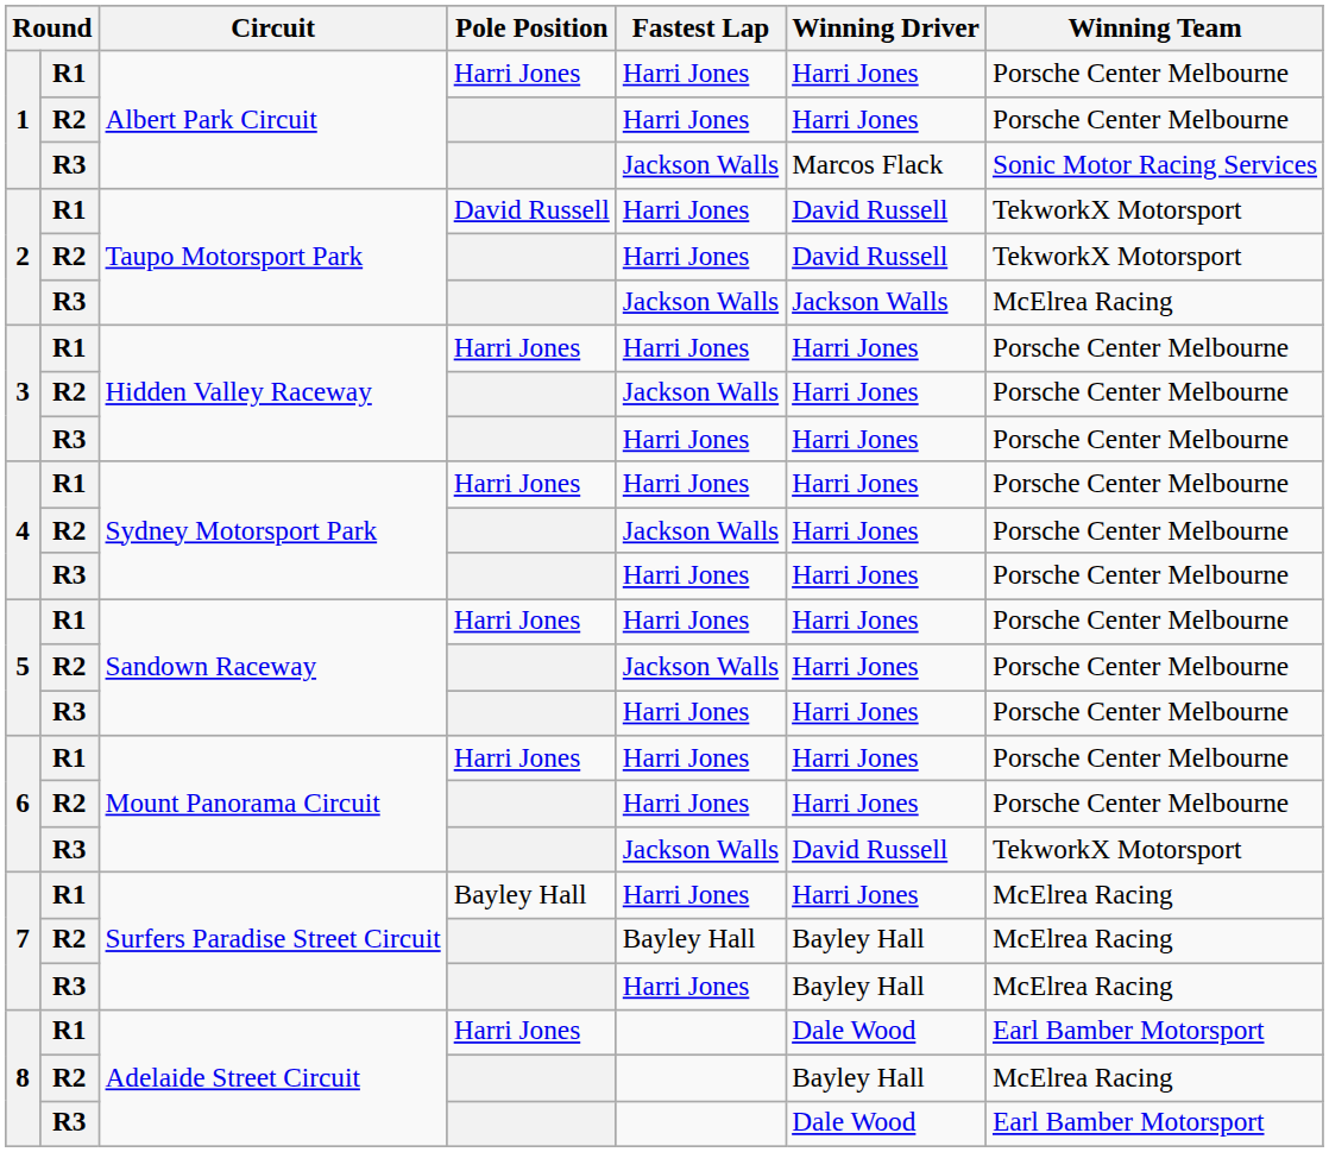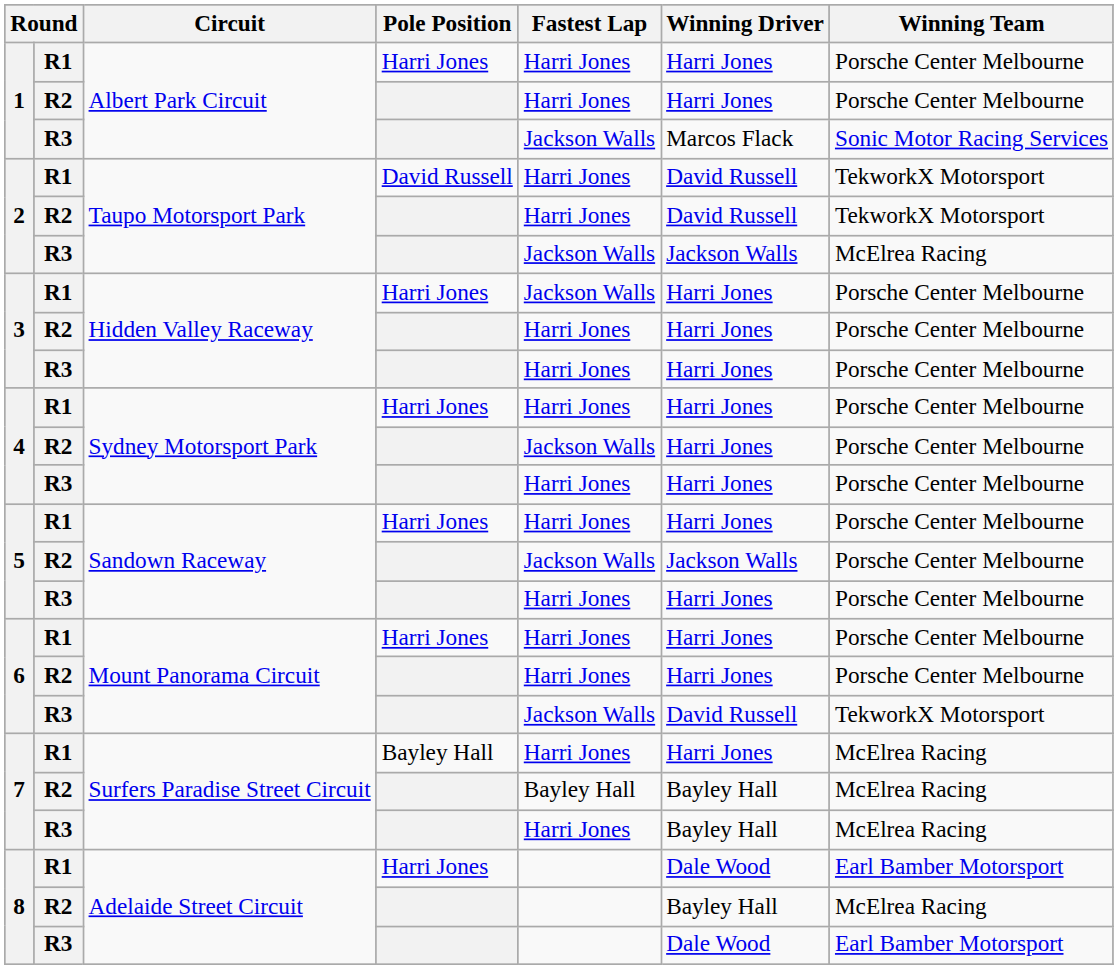3 / R1 | Fastest Lap: Harri Jones -> Jackson Walls
3 / R2 | Fastest Lap: Jackson Walls -> Harri Jones
5 / R2 | Winning Driver: Harri Jones -> Jackson Walls
